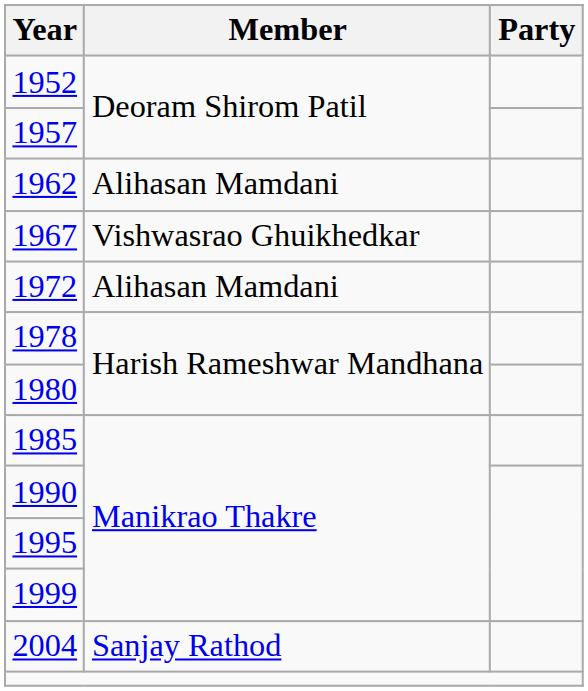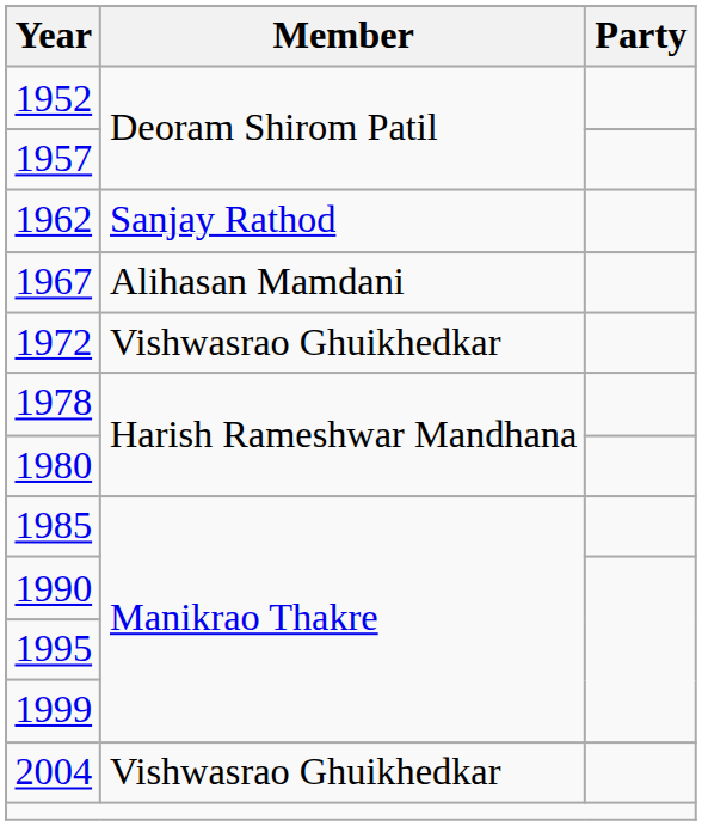1962 | Member: Alihasan Mamdani -> Sanjay Rathod
1967 | Member: Vishwasrao Ghuikhedkar -> Alihasan Mamdani
1972 | Member: Alihasan Mamdani -> Vishwasrao Ghuikhedkar
2004 | Member: Sanjay Rathod -> Vishwasrao Ghuikhedkar
